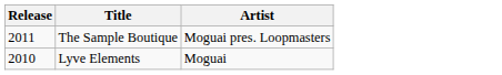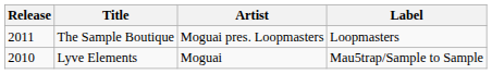+ column: Label | Loopmasters | Mau5trap/Sample to Sample
